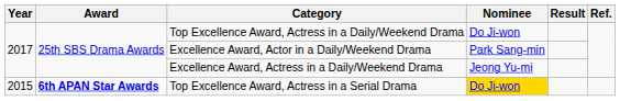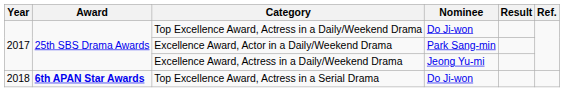Top Excellence Award, Actress in a Serial Drama | Year: 2015 -> 2018
Top Excellence Award, Actress in a Serial Drama | Nominee: gold background -> no background
